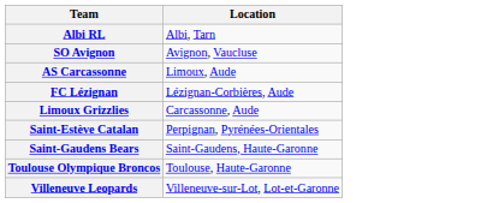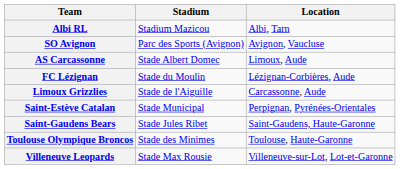+ column: Stadium | Stadium Mazicou | Parc des Sports (Avignon) | Stade Albert Domec | Stade du Moulin | Stade de l'Aiguille | Stade Municipal | Stade Jules Ribet | Stade des Minimes | Stade Max Rousie
